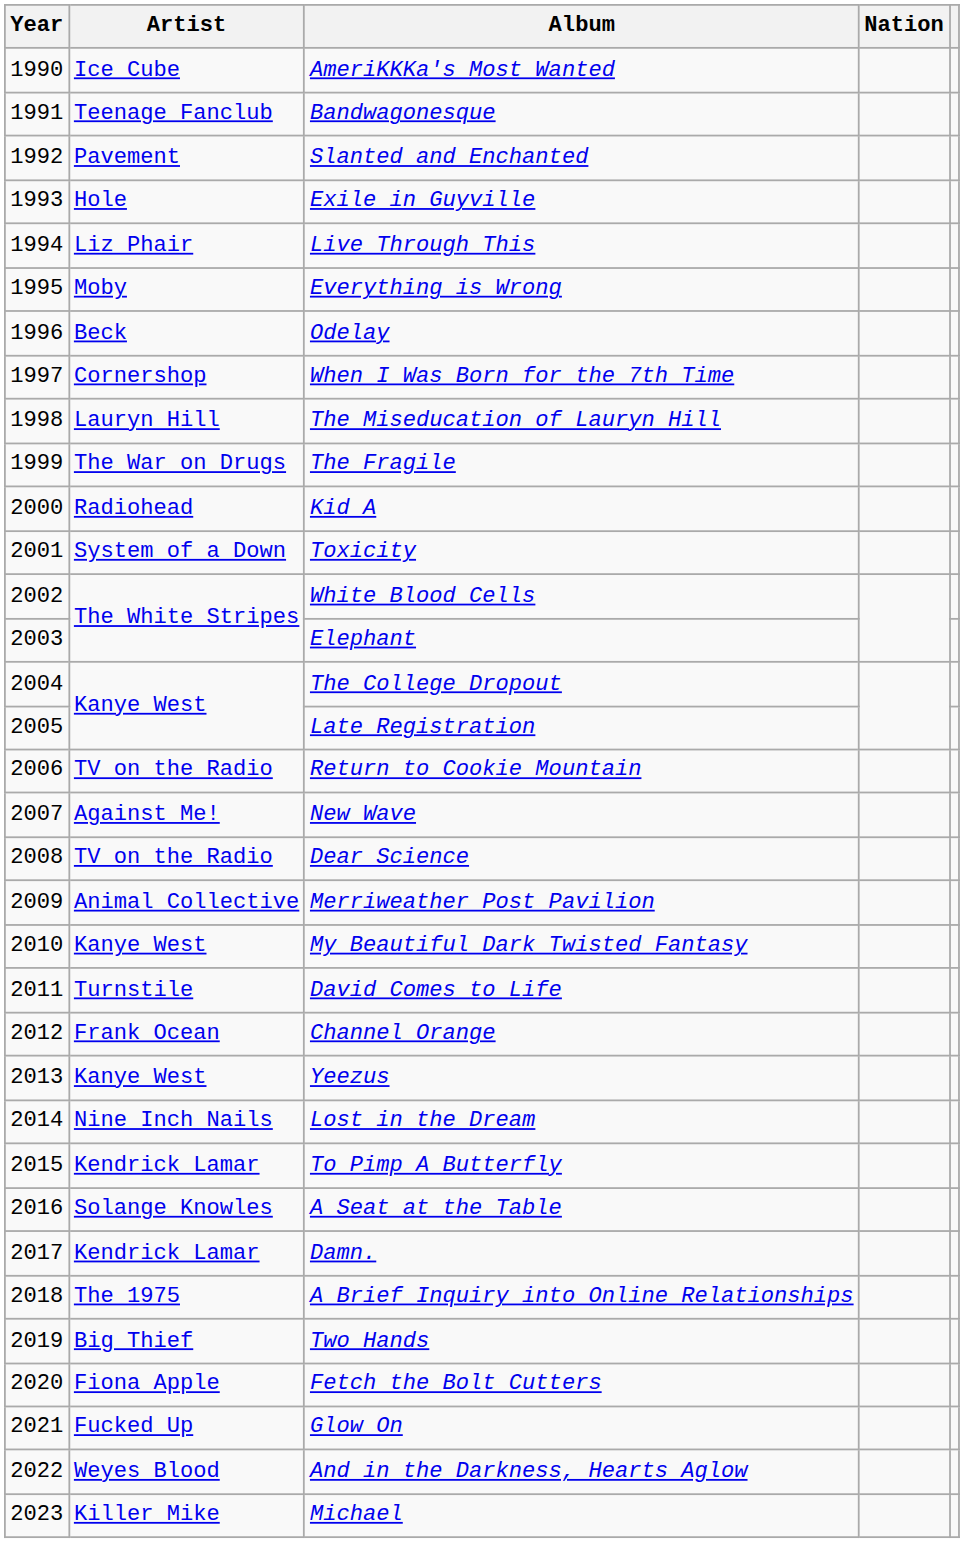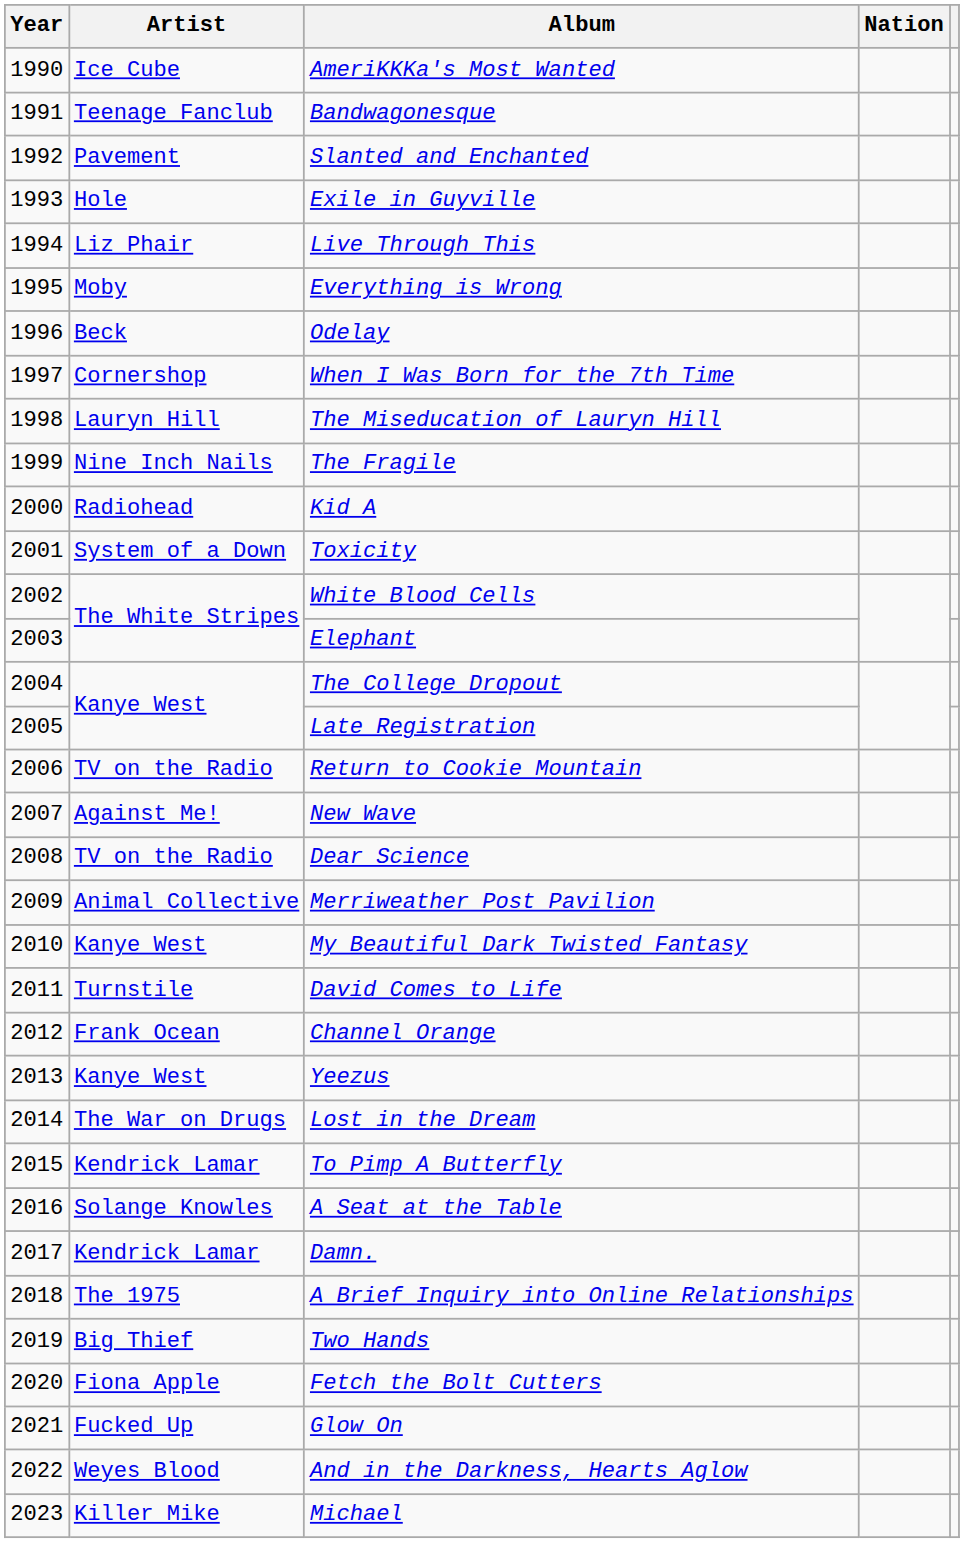The Fragile | Artist: The War on Drugs -> Nine Inch Nails
Lost in the Dream | Artist: Nine Inch Nails -> The War on Drugs
